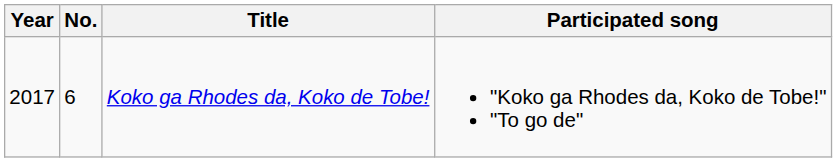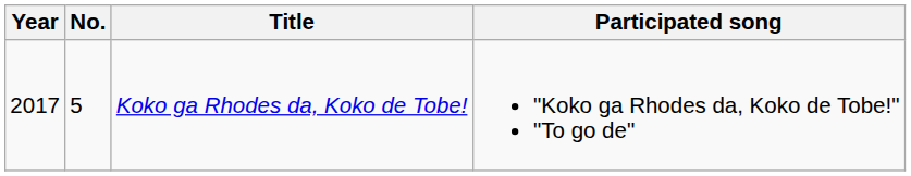Koko ga Rhodes da, Koko de Tobe! | No.: 6 -> 5
